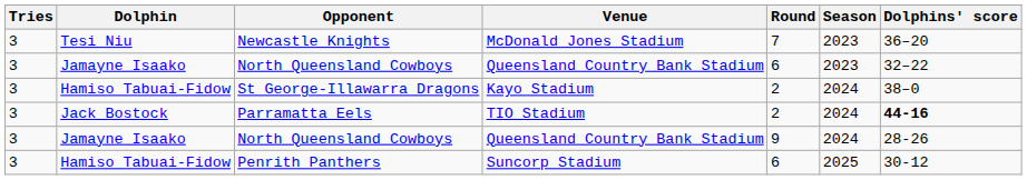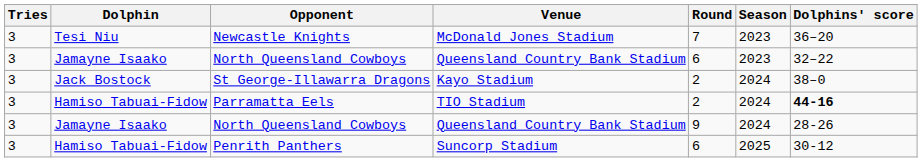St George-Illawarra Dragons | Dolphin: Hamiso Tabuai-Fidow -> Jack Bostock
Parramatta Eels | Dolphin: Jack Bostock -> Hamiso Tabuai-Fidow
